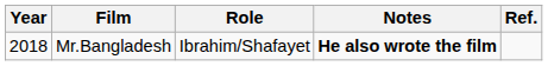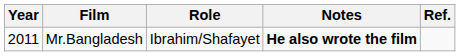Mr.Bangladesh | Year: 2018 -> 2011
